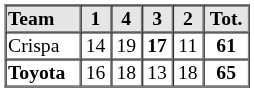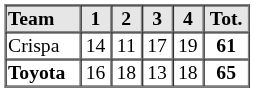columns swapped: 2 <-> 4
Crispa | 3: bold -> normal
